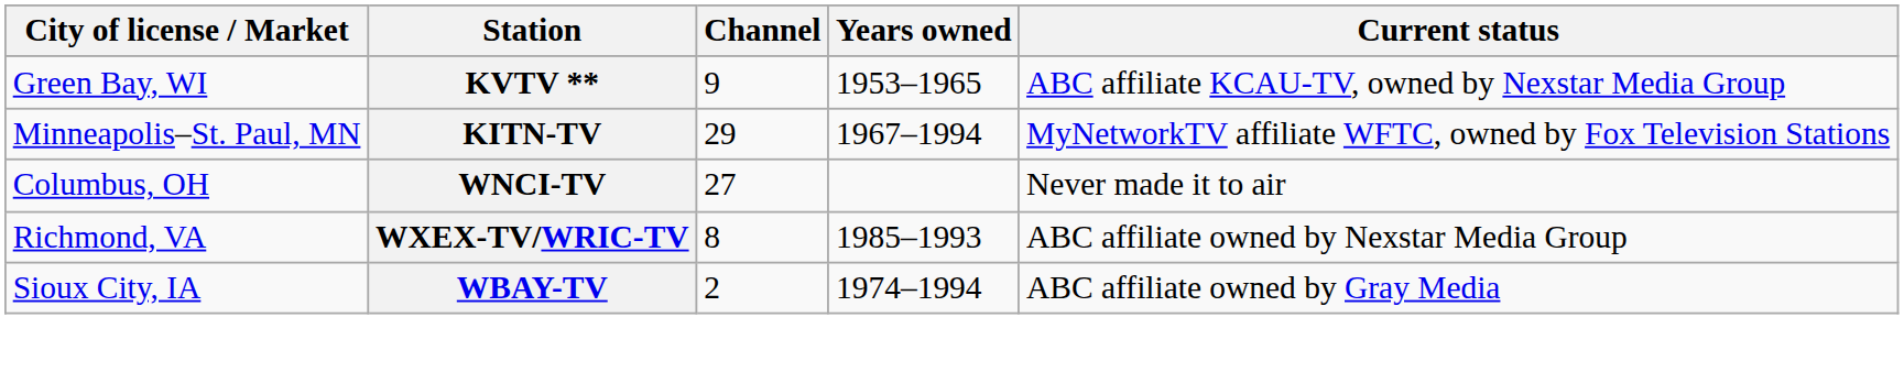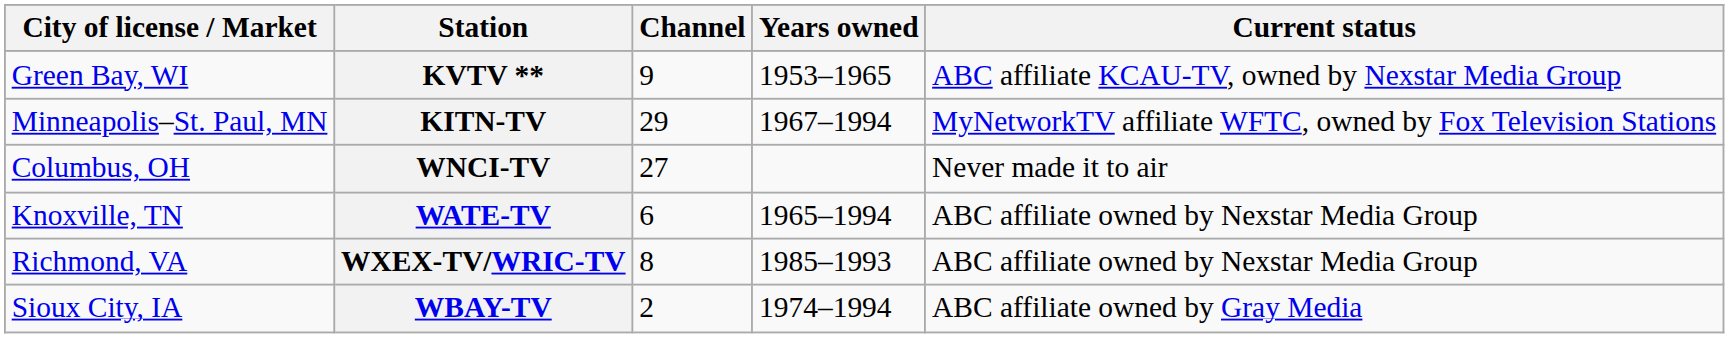+ row: Knoxville, TN | WATE-TV | 6 | 1965–1994 | ABC affiliate owned by Nexstar Media Group
